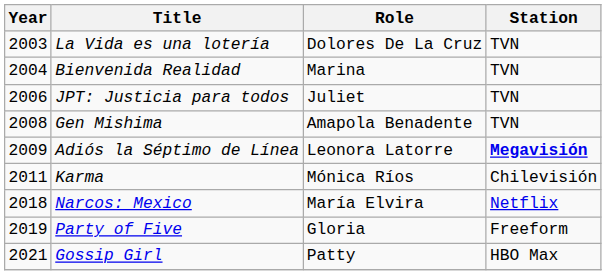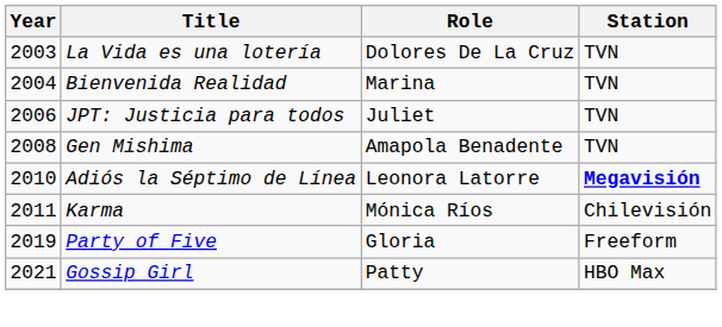Adiós la Séptimo de Línea | Year: 2009 -> 2010
- row: 2018 | Narcos: Mexico | María Elvira | Netflix
